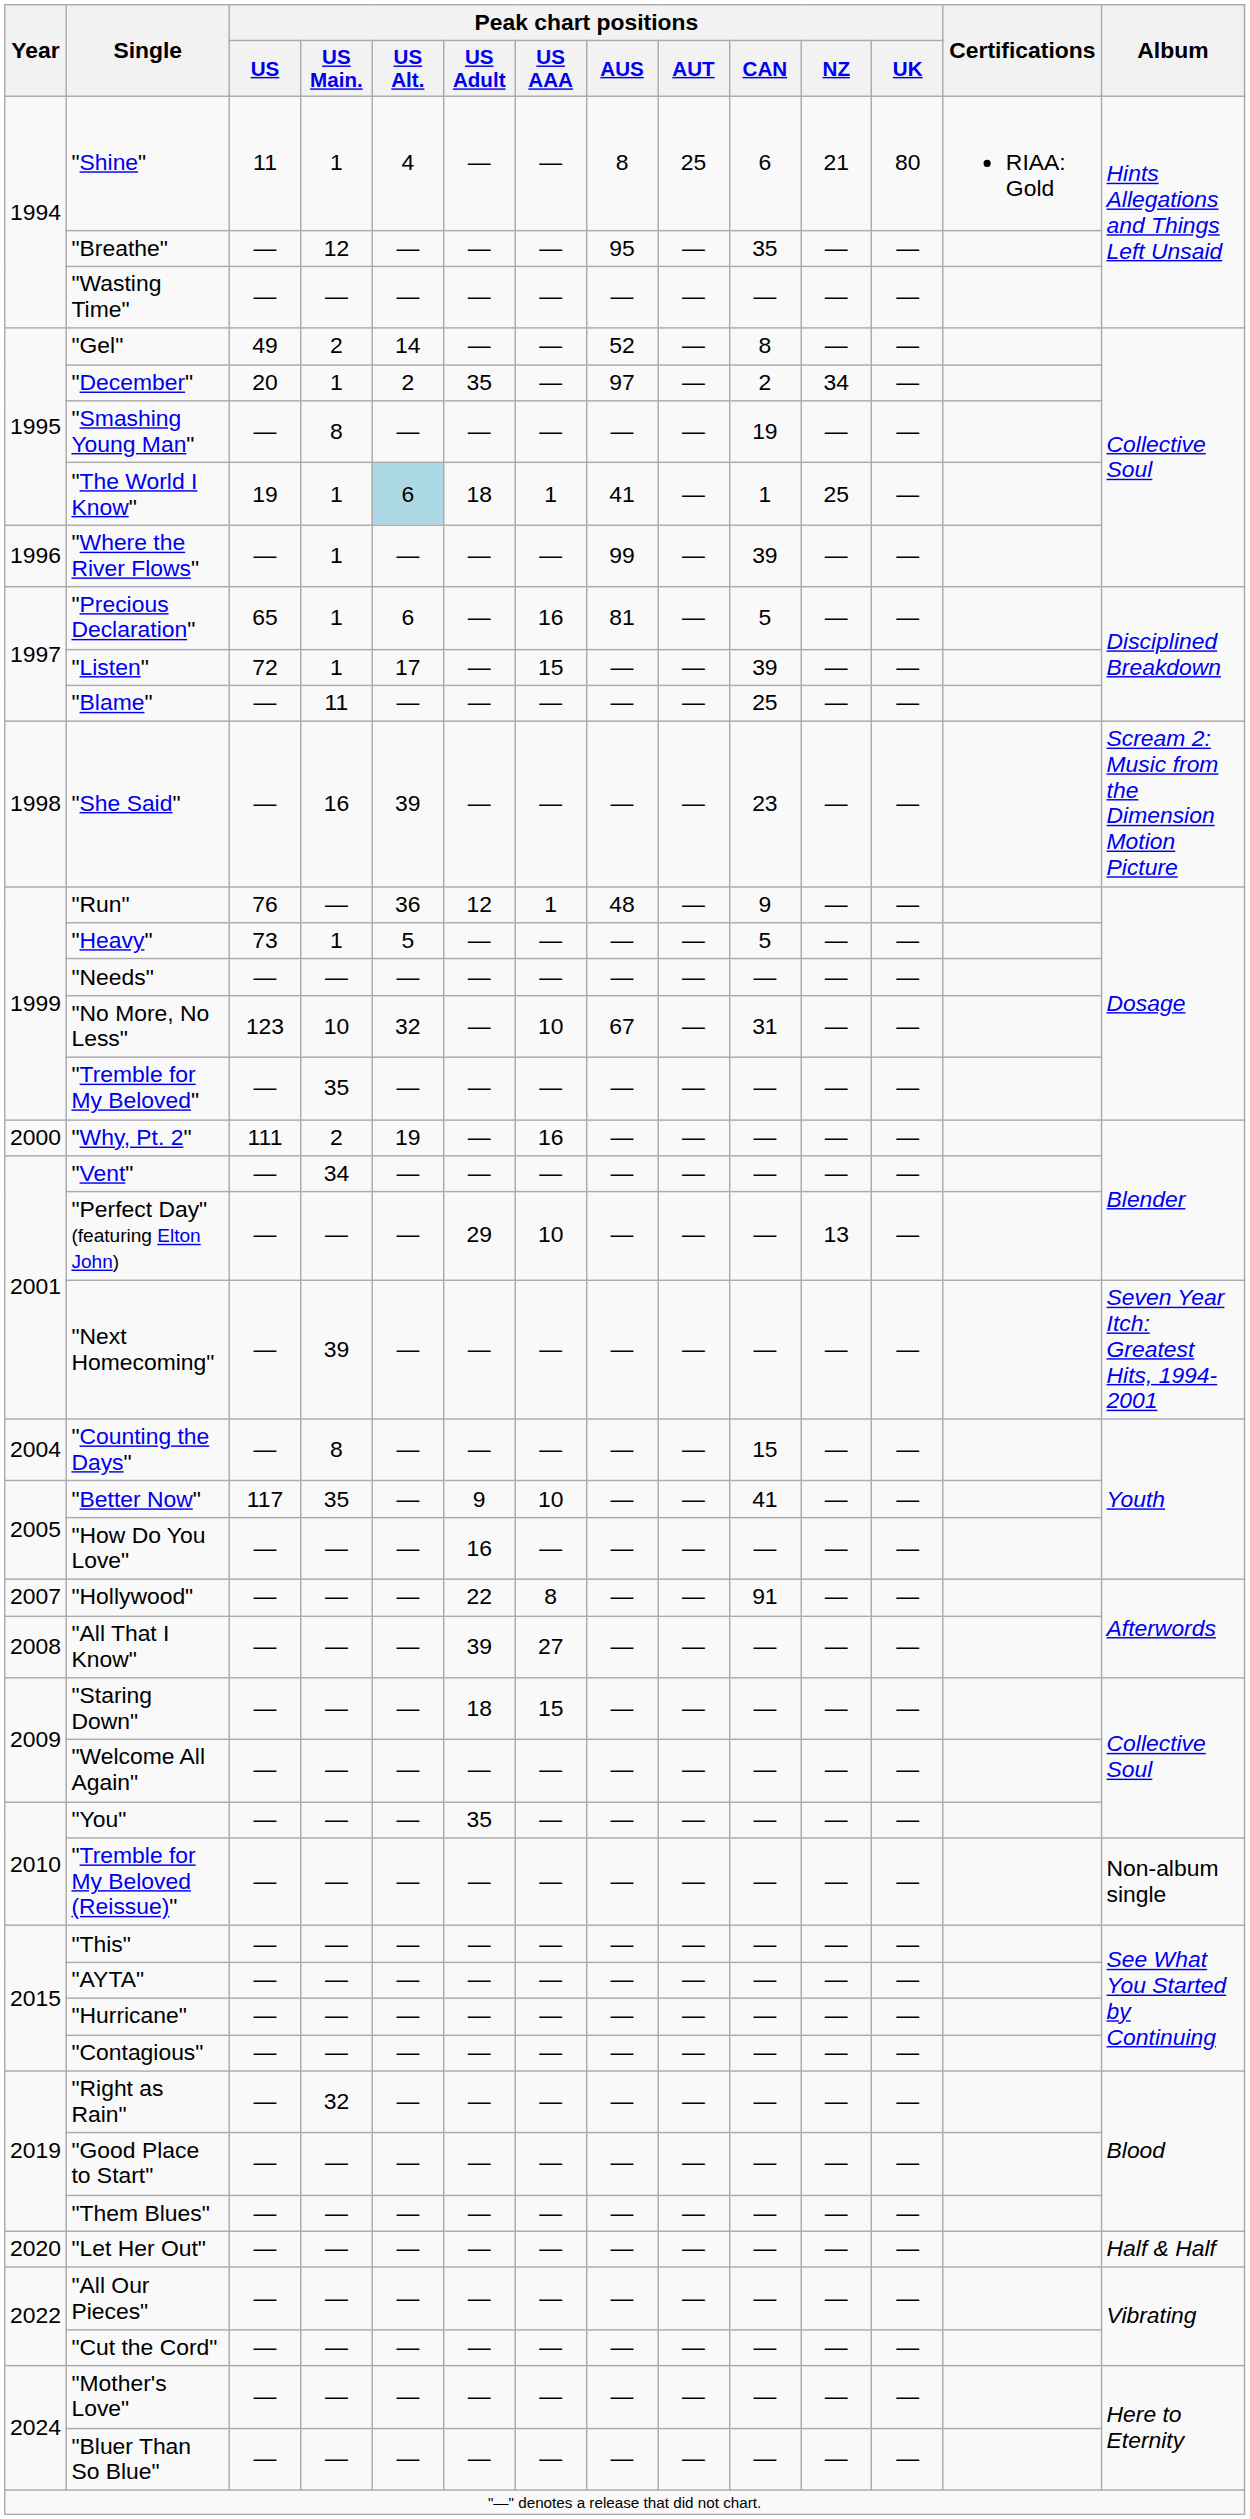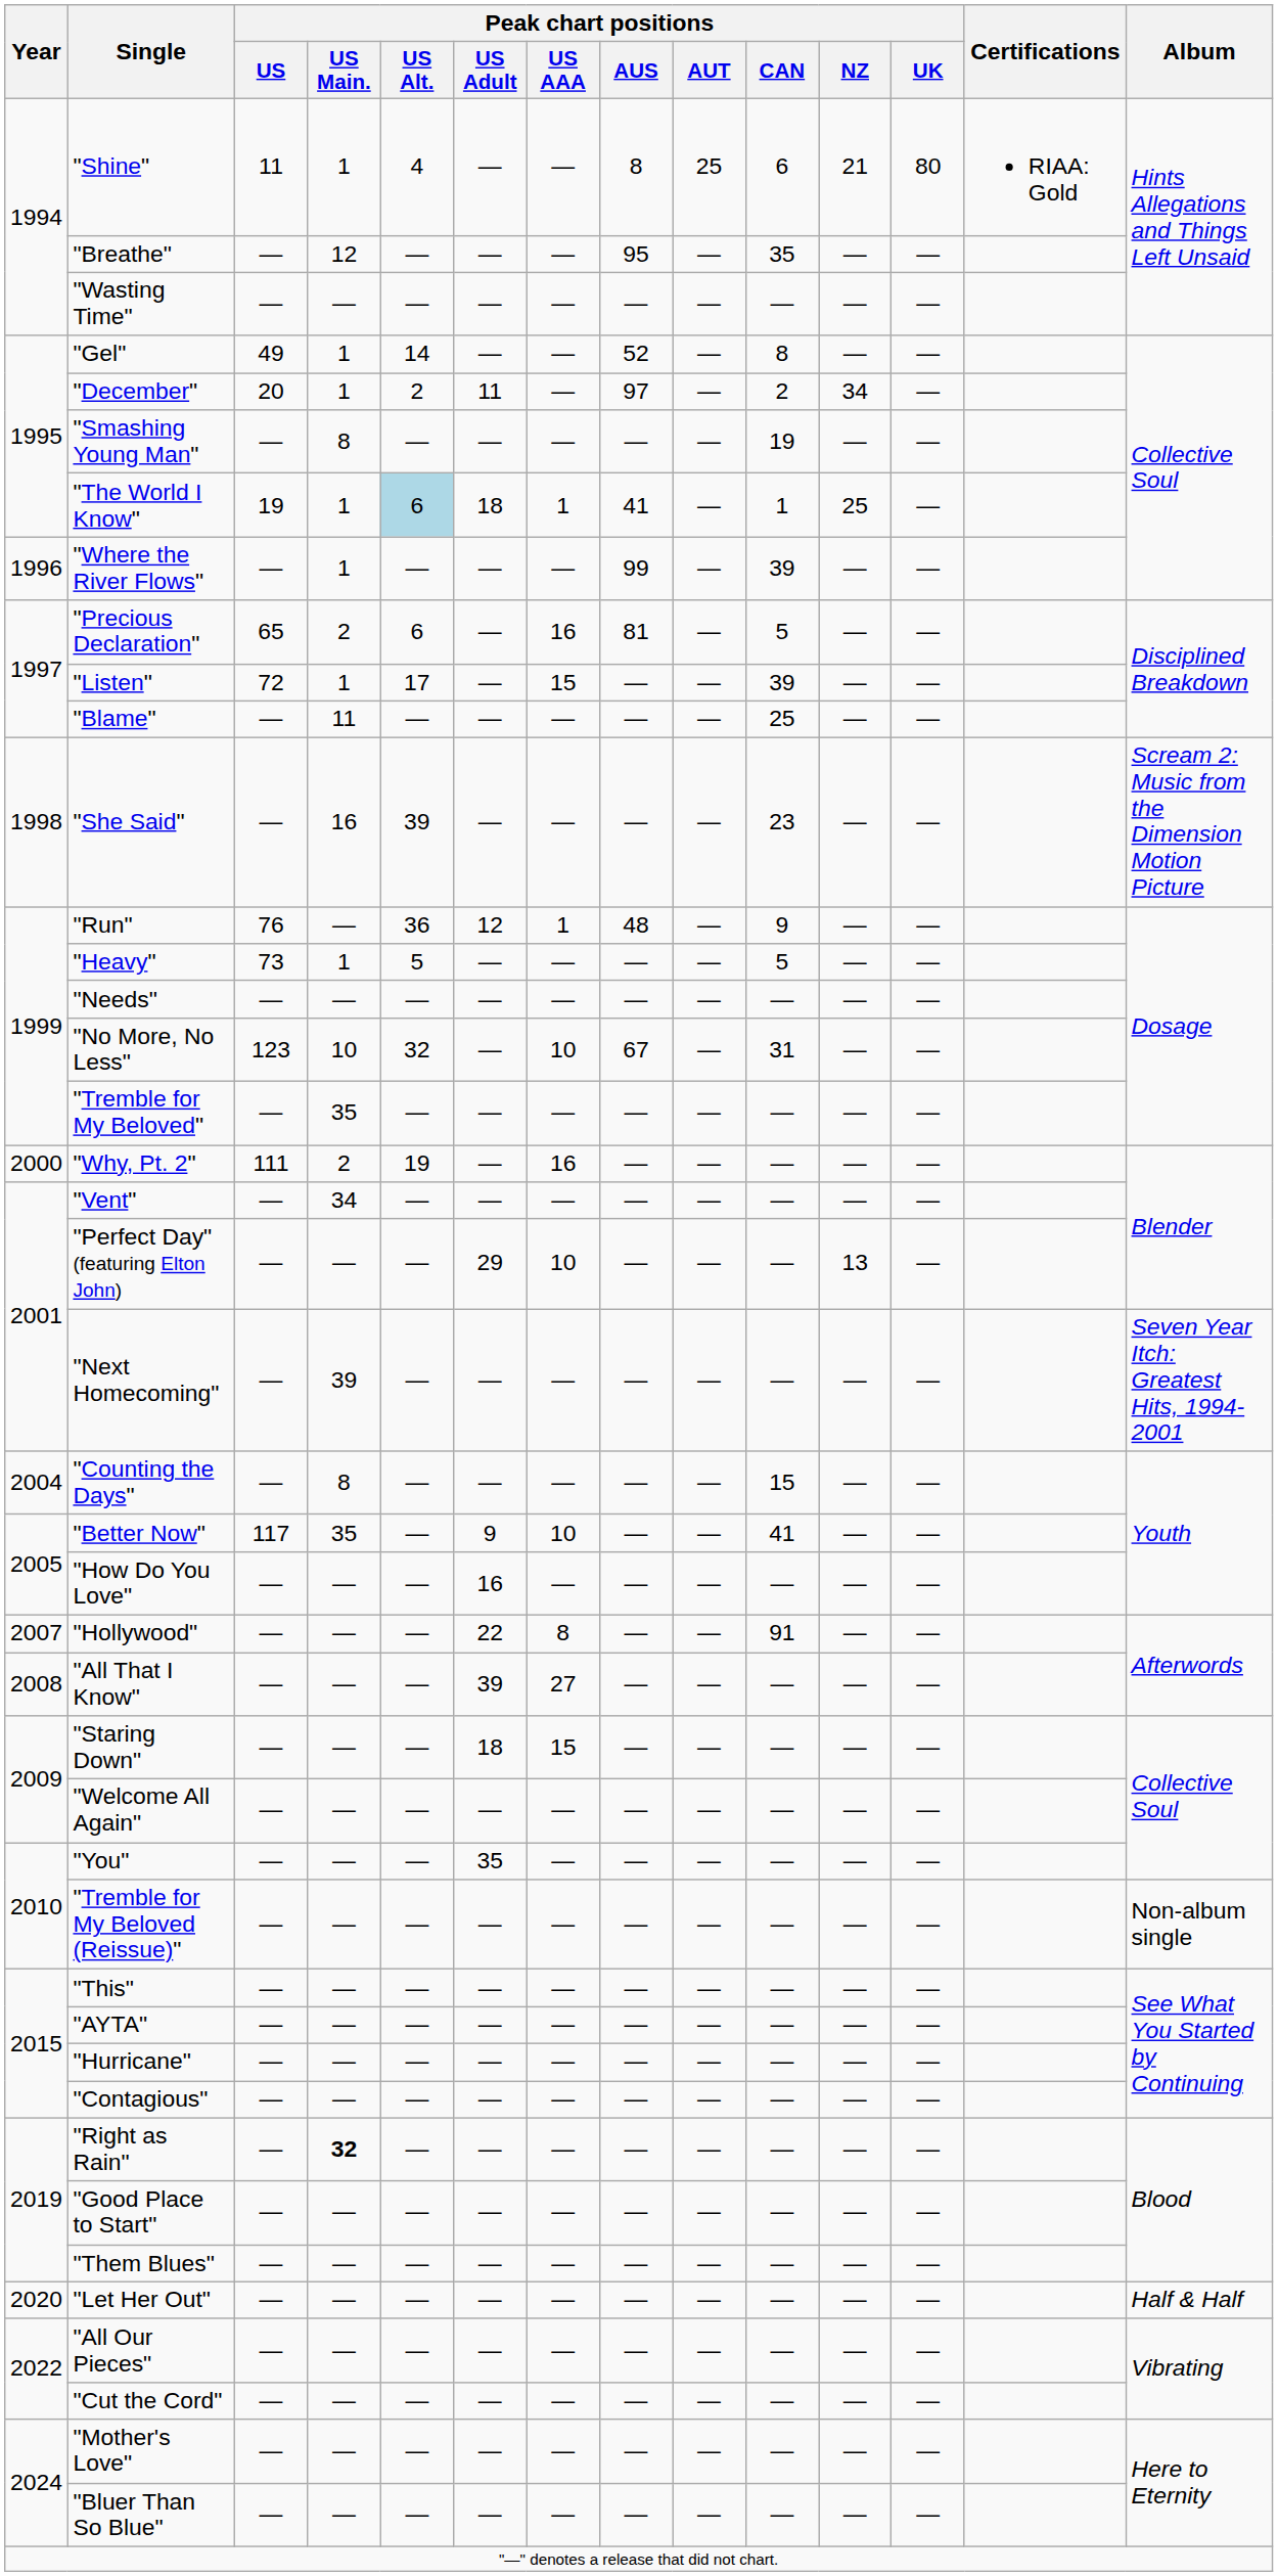"Gel" | Peak chart positions / US Main.: 2 -> 1
"December" | Peak chart positions / US Adult: 35 -> 11
"Precious Declaration" | Peak chart positions / US Main.: 1 -> 2
"Right as Rain" | Peak chart positions / US Main.: normal -> bold
